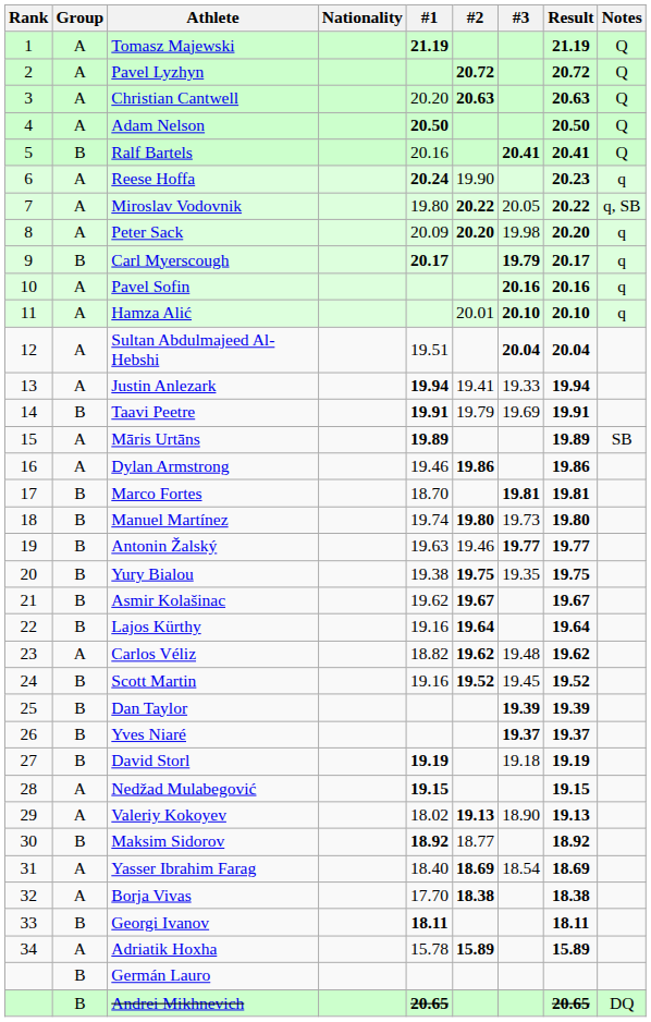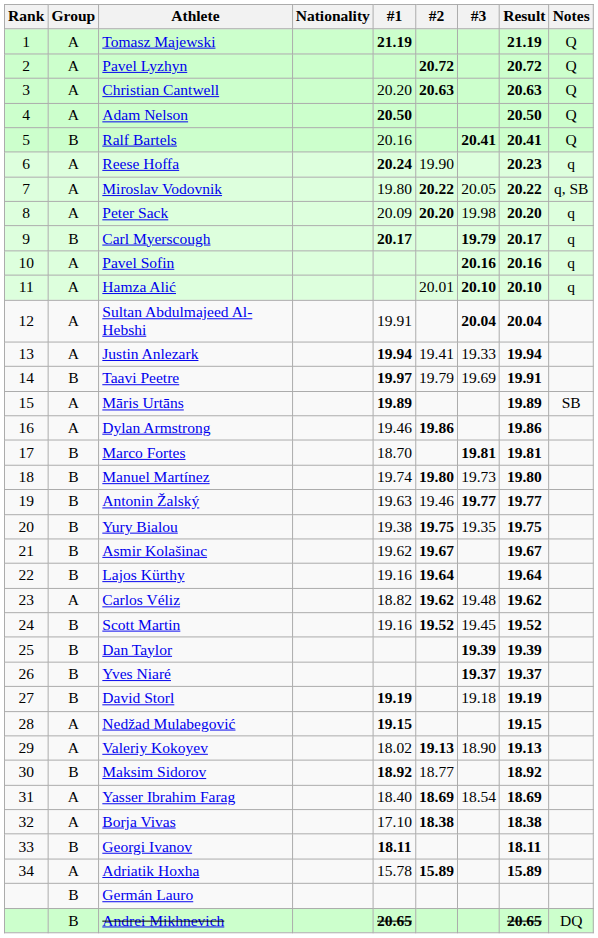Sultan Abdulmajeed Al-Hebshi | #1: 19.51 -> 19.91
Taavi Peetre | #1: 19.91 -> 19.97
Borja Vivas | #1: 17.70 -> 17.10
